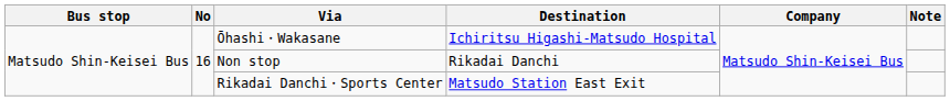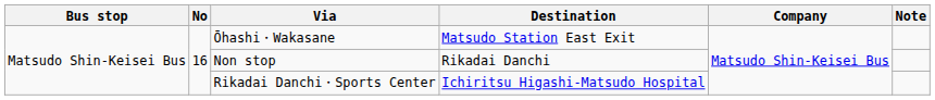Ōhashi・Wakasane | Destination: Ichiritsu Higashi-Matsudo Hospital -> Matsudo Station East Exit
Rikadai Danchi・Sports Center | Destination: Matsudo Station East Exit -> Ichiritsu Higashi-Matsudo Hospital
